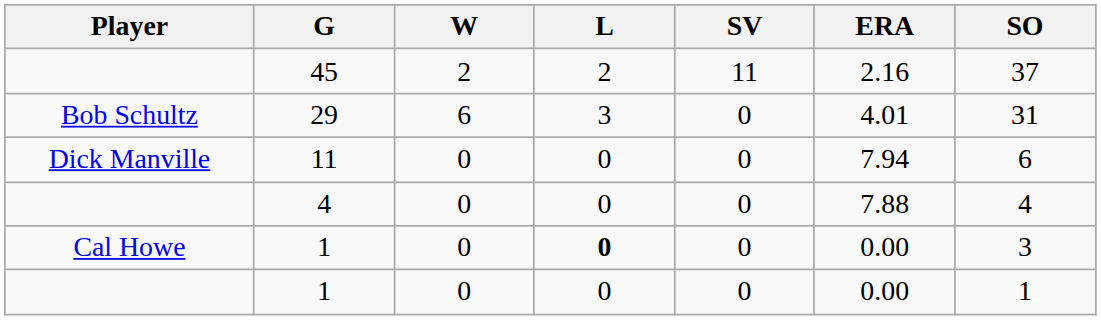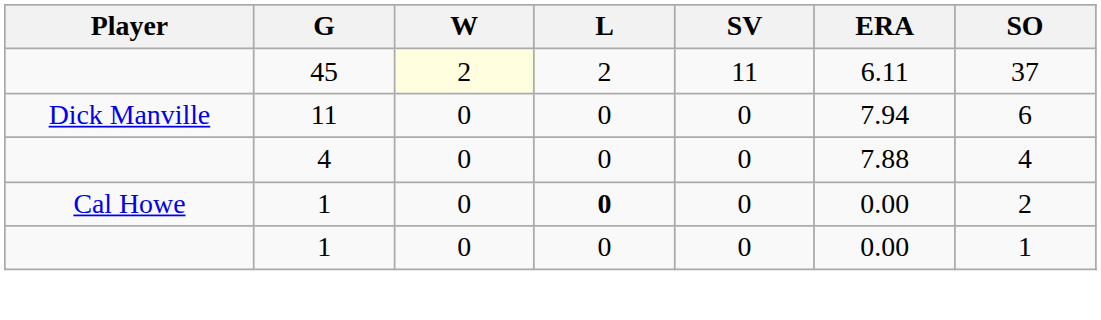45 | W: no background -> lightyellow background
45 | ERA: 2.16 -> 6.11
- row: Bob Schultz | 29 | 6 | 3 | 0 | 4.01 | 31
Cal Howe / 1 | SO: 3 -> 2
